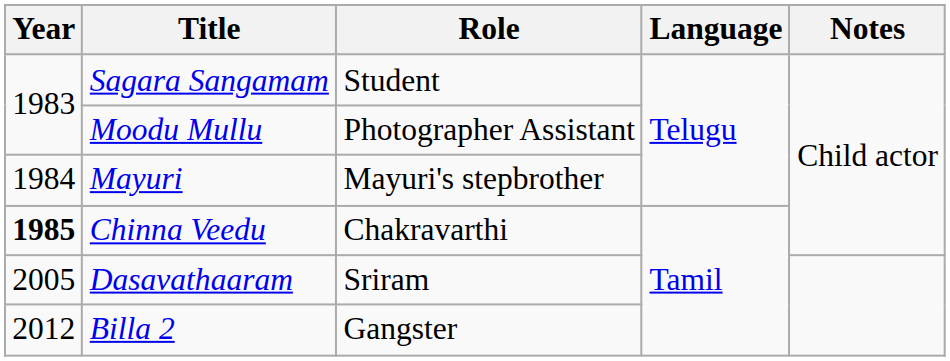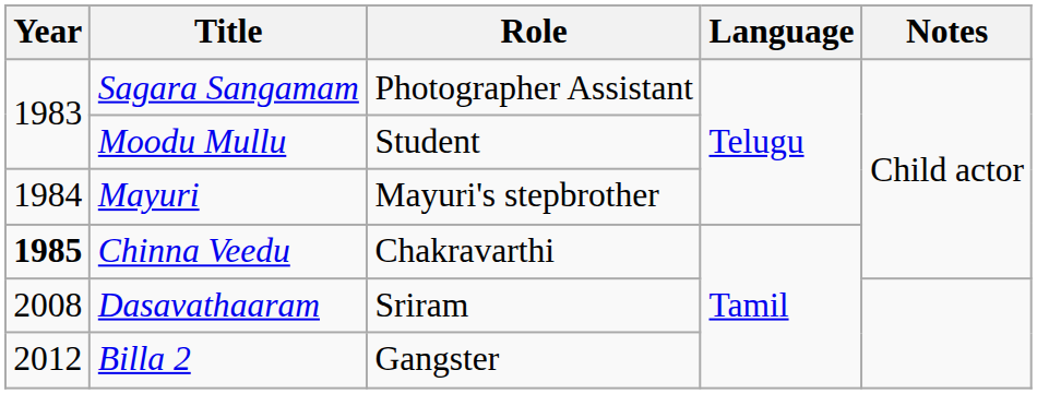Sagara Sangamam | Role: Student -> Photographer Assistant
Moodu Mullu | Role: Photographer Assistant -> Student
Dasavathaaram | Year: 2005 -> 2008
